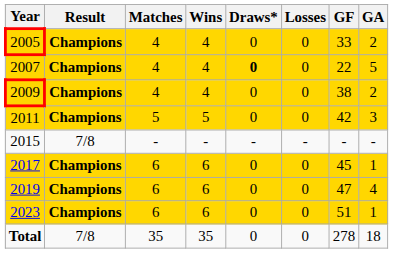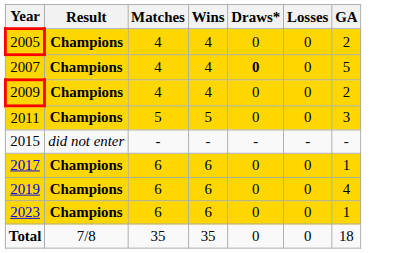- column: GF | 33 | 22 | 38 | 42 | - | 45 | 47 | 51 | 278
2015 | Result: 7/8 -> did not enter
